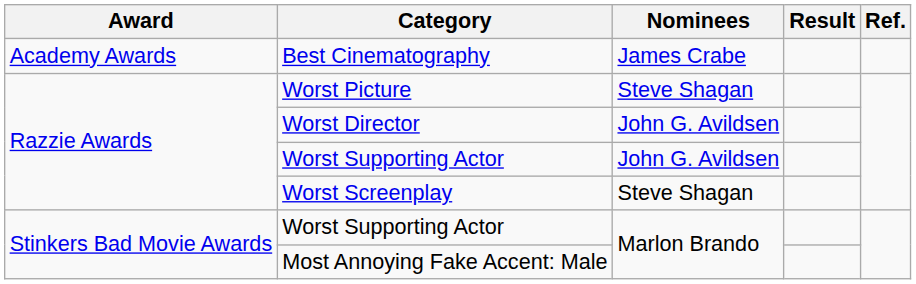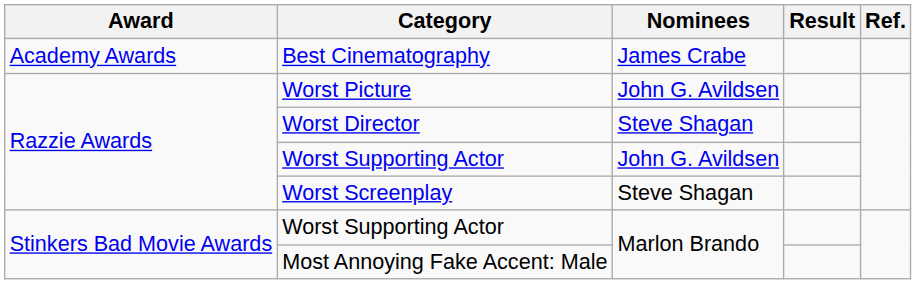Worst Picture | Nominees: Steve Shagan -> John G. Avildsen
Worst Director | Nominees: John G. Avildsen -> Steve Shagan
